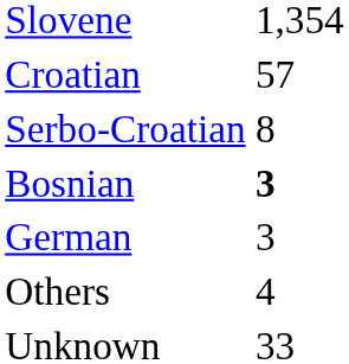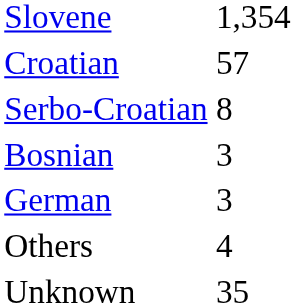Bosnian | column 2: bold -> normal
Unknown | column 2: 33 -> 35
